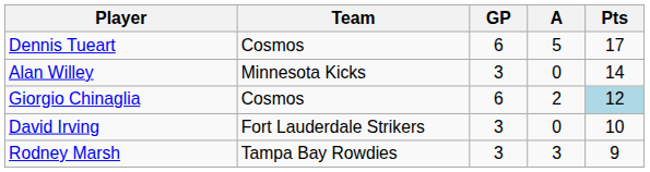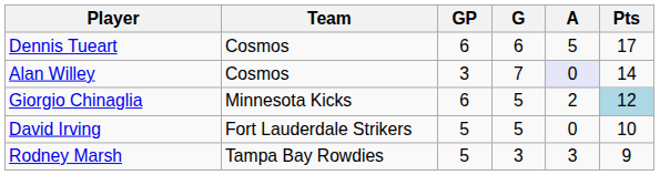+ column: G | 6 | 7 | 5 | 5 | 3
Alan Willey | Team: Minnesota Kicks -> Cosmos
Alan Willey | A: no background -> lavender background
Giorgio Chinaglia | Team: Cosmos -> Minnesota Kicks
David Irving | GP: 3 -> 5
Rodney Marsh | GP: 3 -> 5
